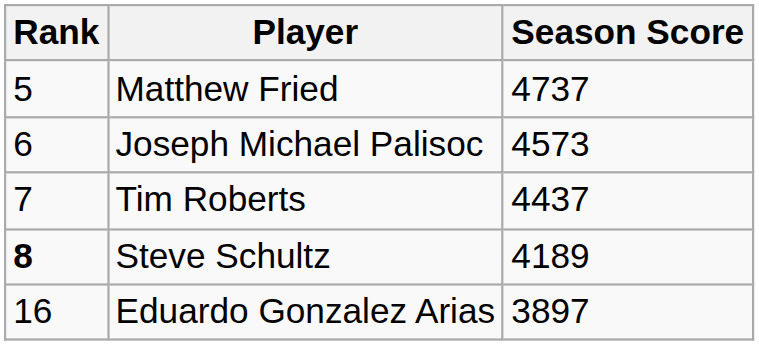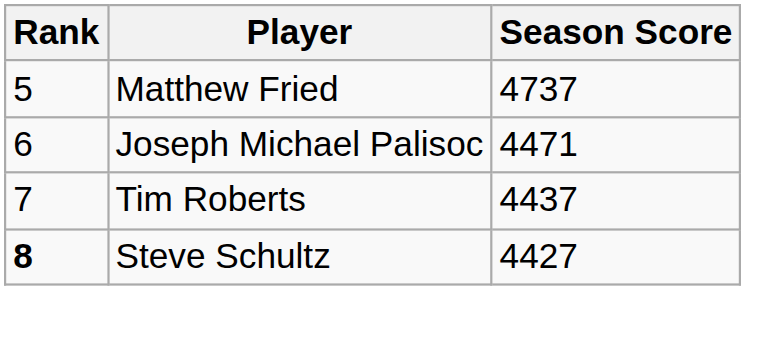Joseph Michael Palisoc | Season Score: 4573 -> 4471
Steve Schultz | Season Score: 4189 -> 4427
- row: 16 | Eduardo Gonzalez Arias | 3897
